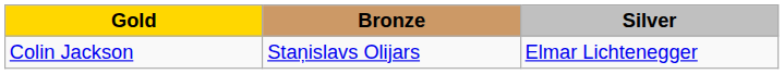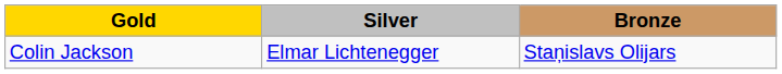columns swapped: Silver <-> Bronze
